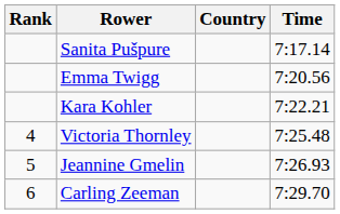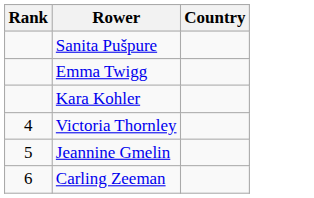- column: Time | 7:17.14 | 7:20.56 | 7:22.21 | 7:25.48 | 7:26.93 | 7:29.70
